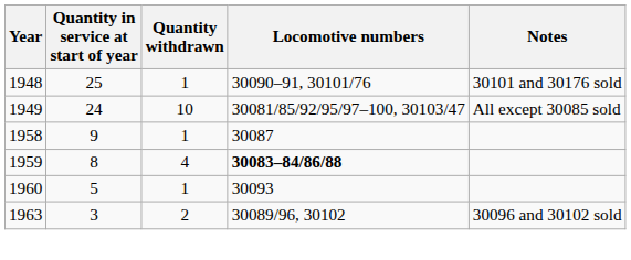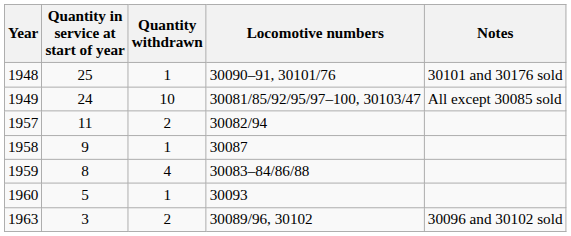+ row: 1957 | 11 | 2 | 30082/94
1959 | Locomotive numbers: bold -> normal
